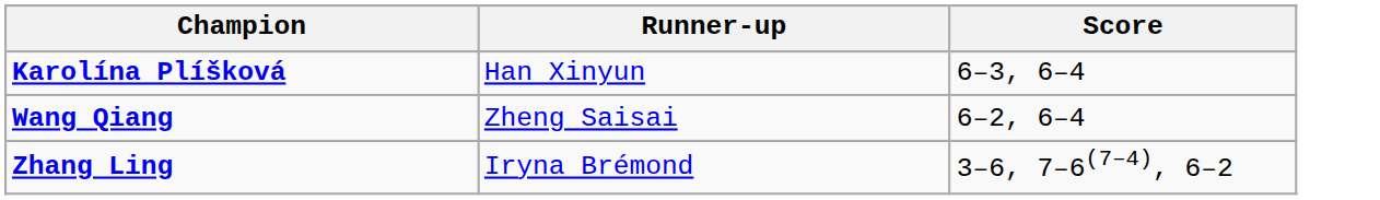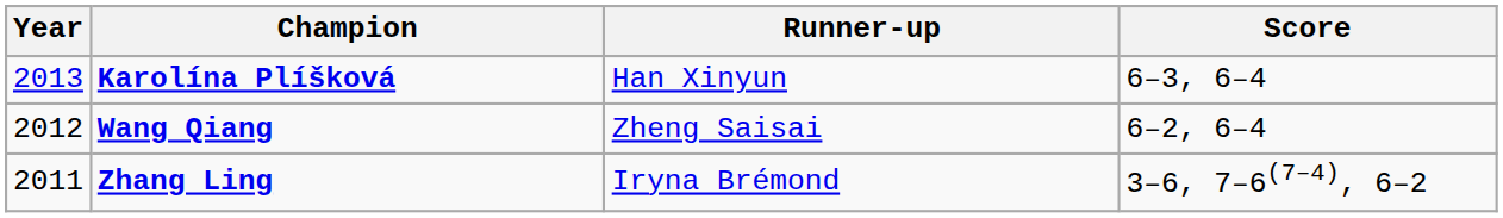+ column: Year | 2013 | 2012 | 2011
